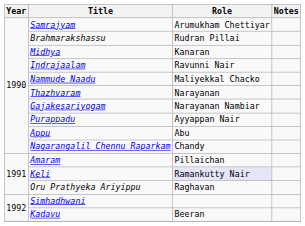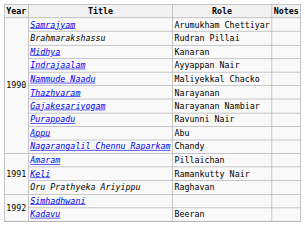Indrajaalam | Role: Ravunni Nair -> Ayyappan Nair
Purappadu | Role: Ayyappan Nair -> Ravunni Nair
Keli | Role: lavender background -> no background
